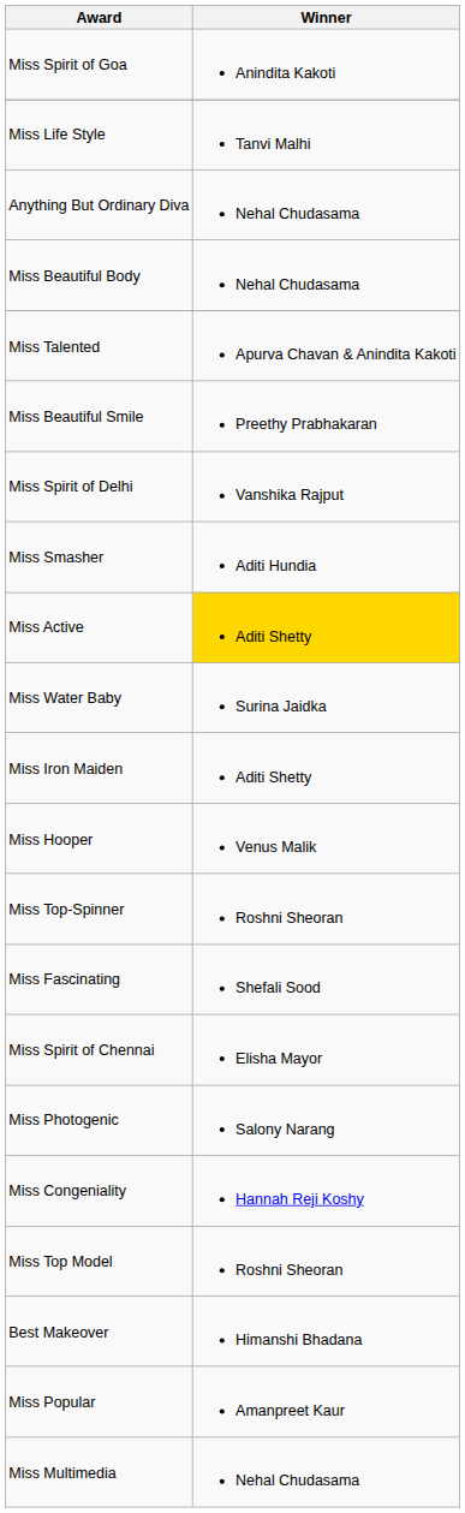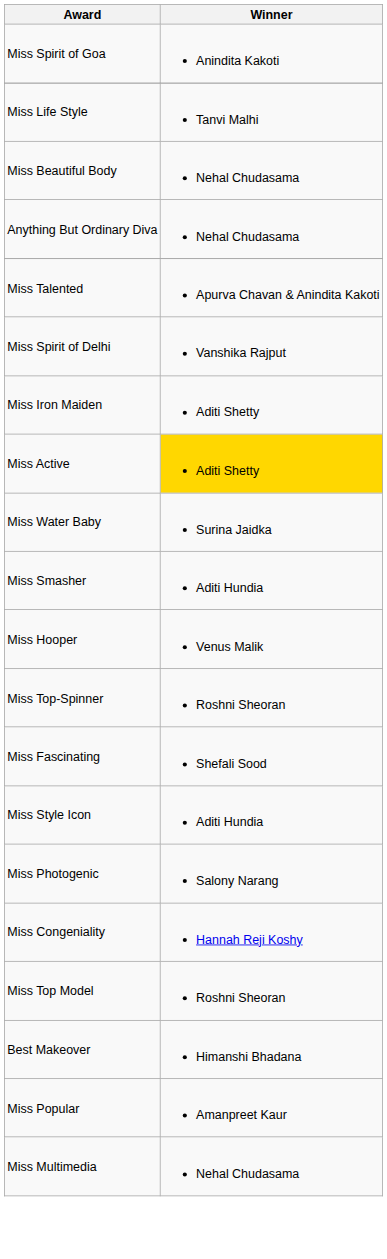rows swapped: Anything But Ordinary Diva <-> Miss Beautiful Body
- row: Miss Beautiful Smile | Preethy Prabhakaran
rows swapped: Miss Iron Maiden <-> Miss Smasher
- row: Miss Spirit of Chennai | Elisha Mayor
+ row: Miss Style Icon | Aditi Hundia
